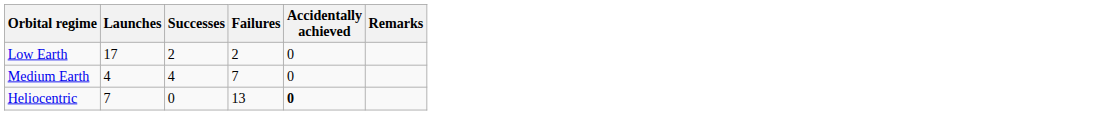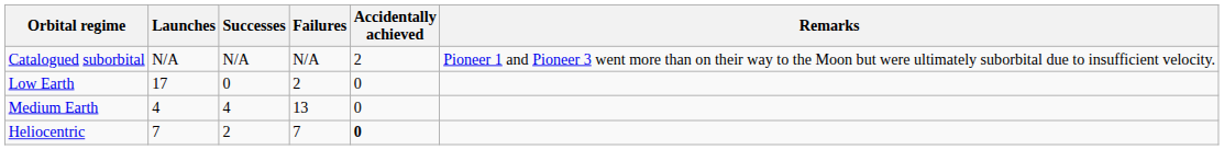+ row: Catalogued suborbital | N/A | N/A | N/A | 2 | Pioneer 1 and Pioneer 3 went more than on their way to the Moon but were ultimately suborbital due to insufficient velocity.
Low Earth | Successes: 2 -> 0
Medium Earth | Failures: 7 -> 13
Heliocentric | Successes: 0 -> 2
Heliocentric | Failures: 13 -> 7
